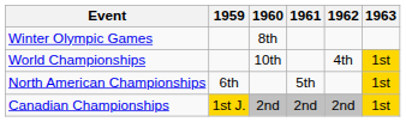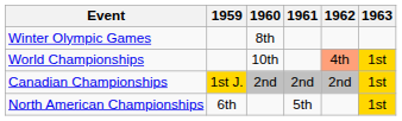World Championships | 1962: no background -> lightsalmon background
rows swapped: North American Championships <-> Canadian Championships
